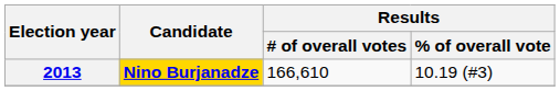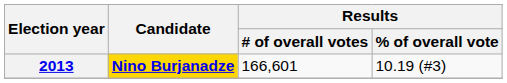2013 | Results / # of overall votes: 166,610 -> 166,601
